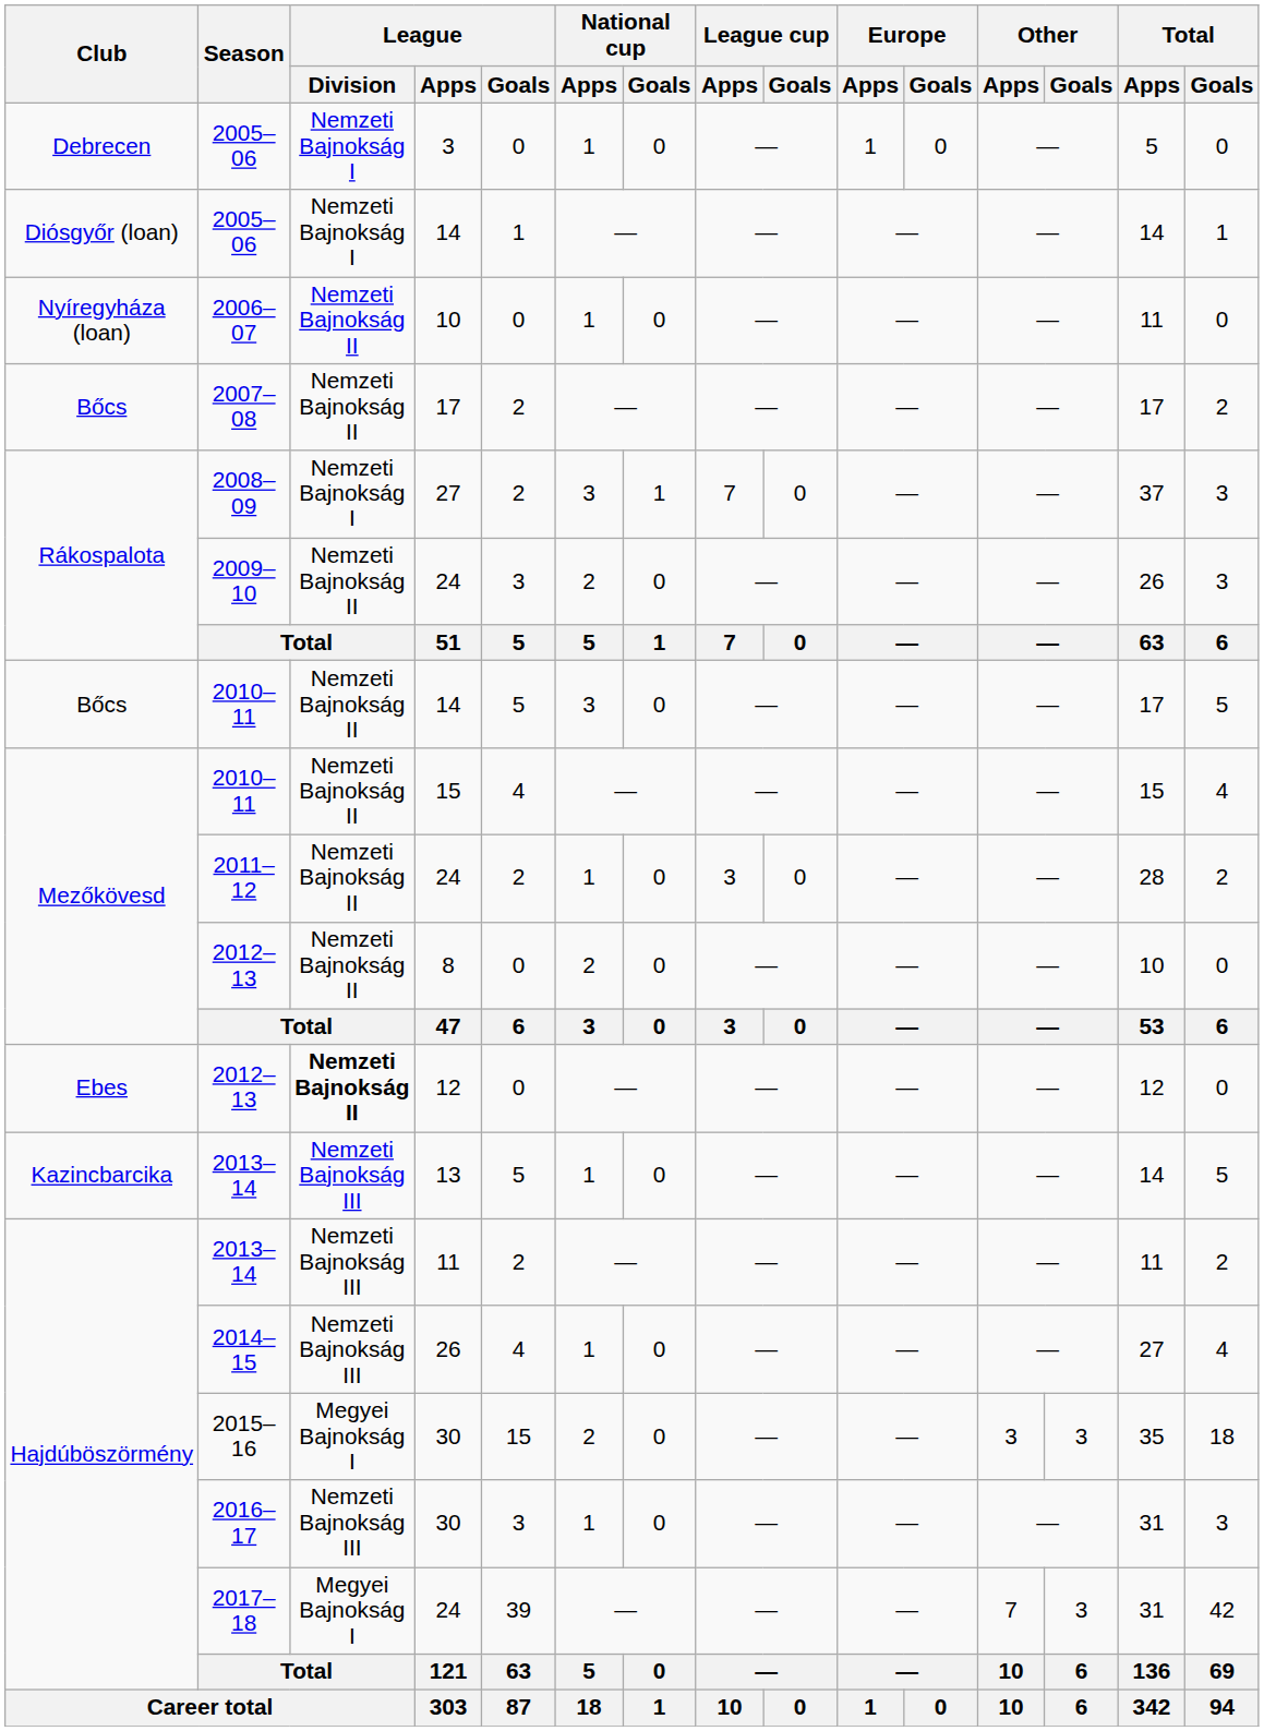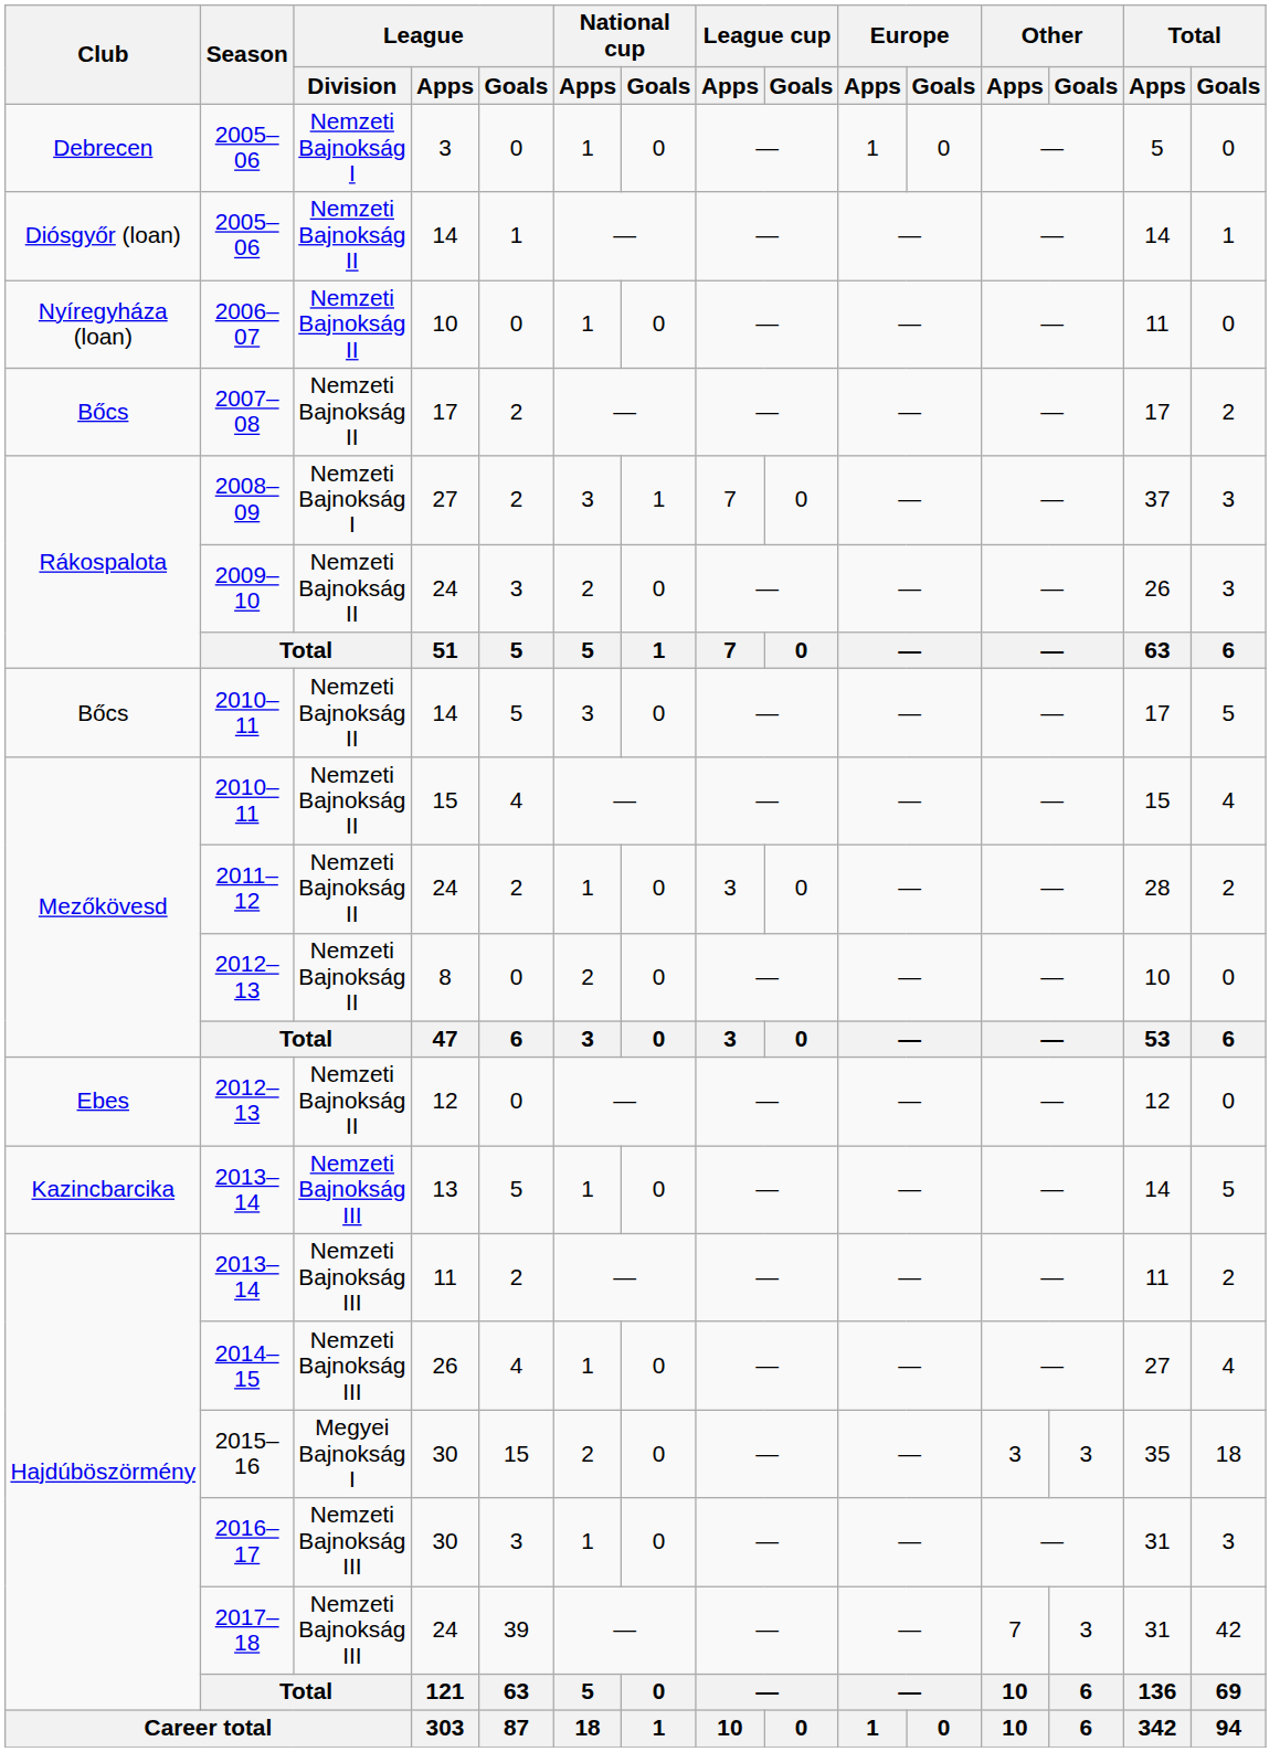2005–06 / 14 | League / Division: Nemzeti Bajnokság I -> Nemzeti Bajnokság II
2012–13 / 12 | League / Division: bold -> normal
2017–18 | League / Division: Megyei Bajnokság I -> Nemzeti Bajnokság III
